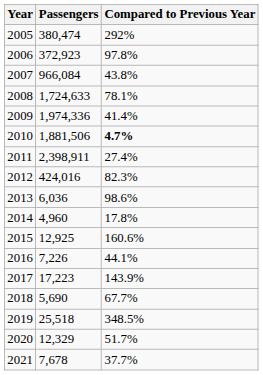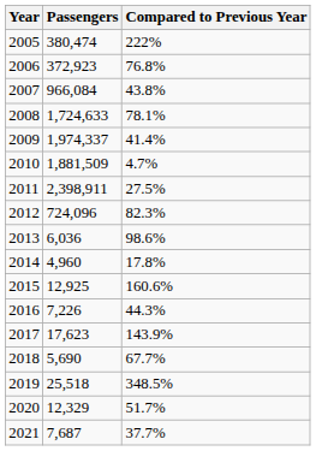2005 | Compared to Previous Year: 292% -> 222%
2006 | Compared to Previous Year: 97.8% -> 76.8%
2009 | Passengers: 1,974,336 -> 1,974,337
2010 | Passengers: 1,881,506 -> 1,881,509
2010 | Compared to Previous Year: bold -> normal
2011 | Compared to Previous Year: 27.4% -> 27.5%
2012 | Passengers: 424,016 -> 724,096
2016 | Compared to Previous Year: 44.1% -> 44.3%
2017 | Passengers: 17,223 -> 17,623
2021 | Passengers: 7,678 -> 7,687
